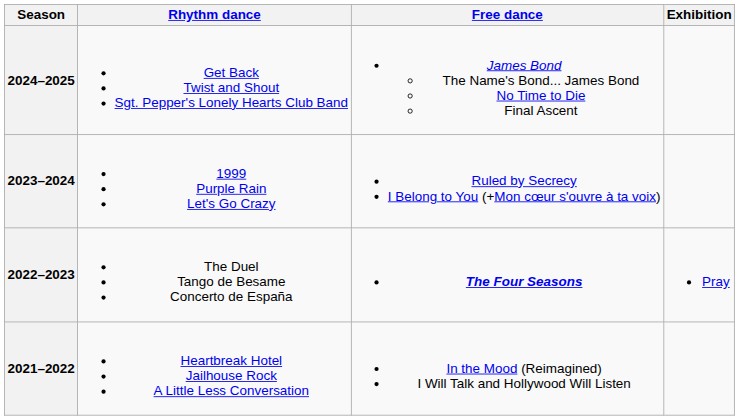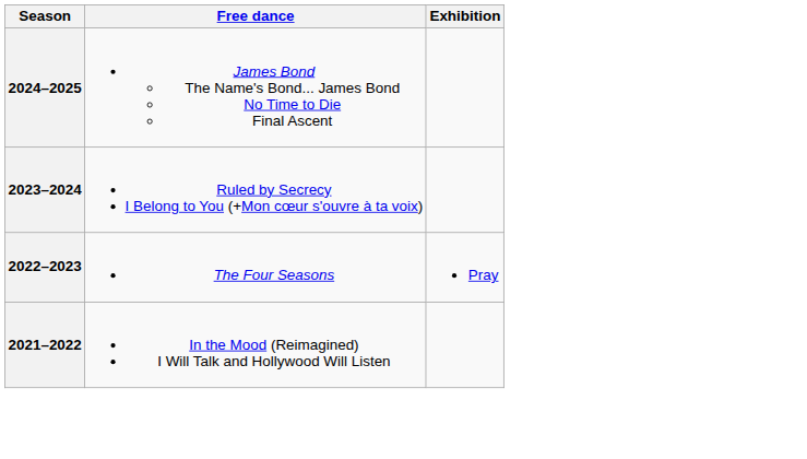- column: Rhythm dance | Get Back Twist and Shout Sgt. Pepper's Lonely Hearts Club Band | 1999 Purple Rain Let's Go Crazy | The Duel Tango de Besame Concerto de España | Heartbreak Hotel Jailhouse Rock A Little Less Conversation
2022–2023 | Free dance: bold -> normal
